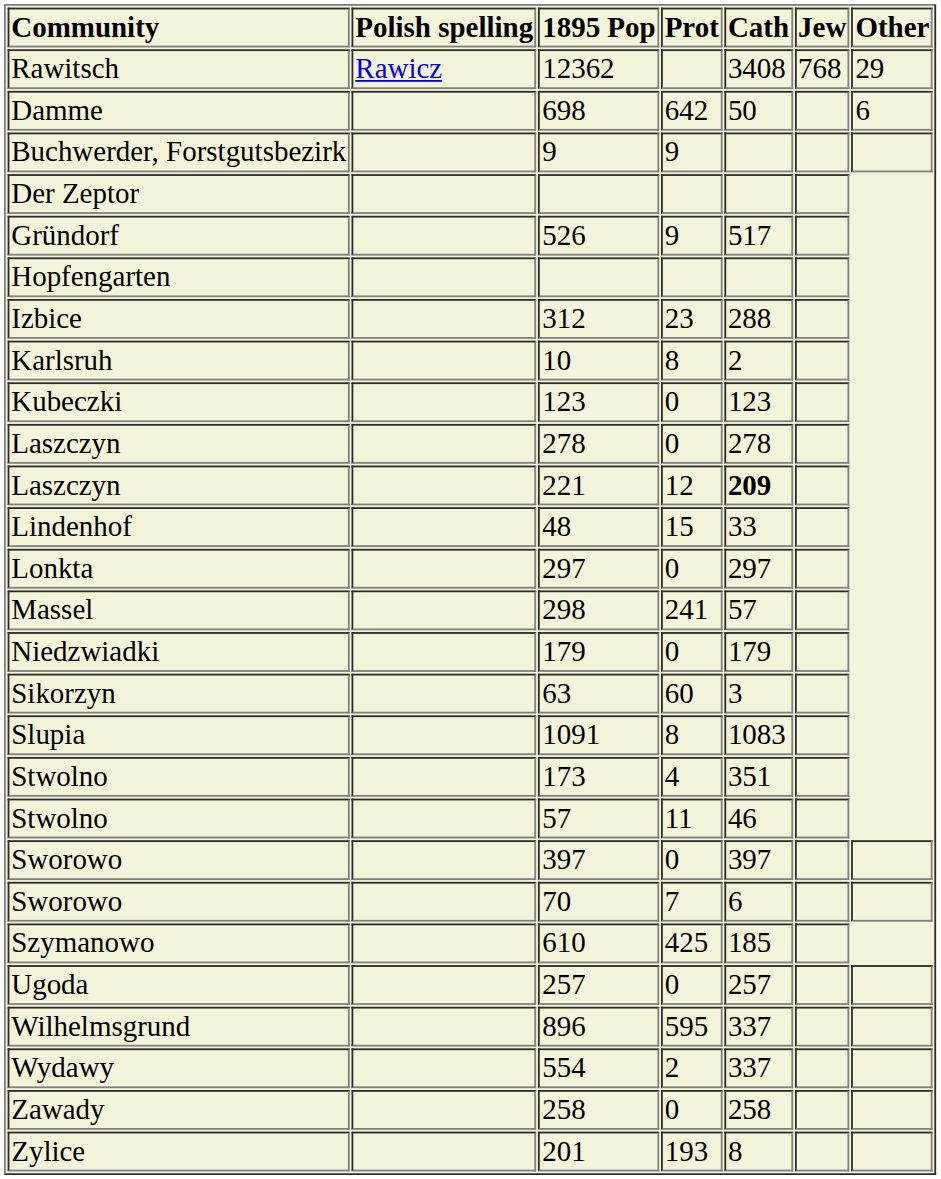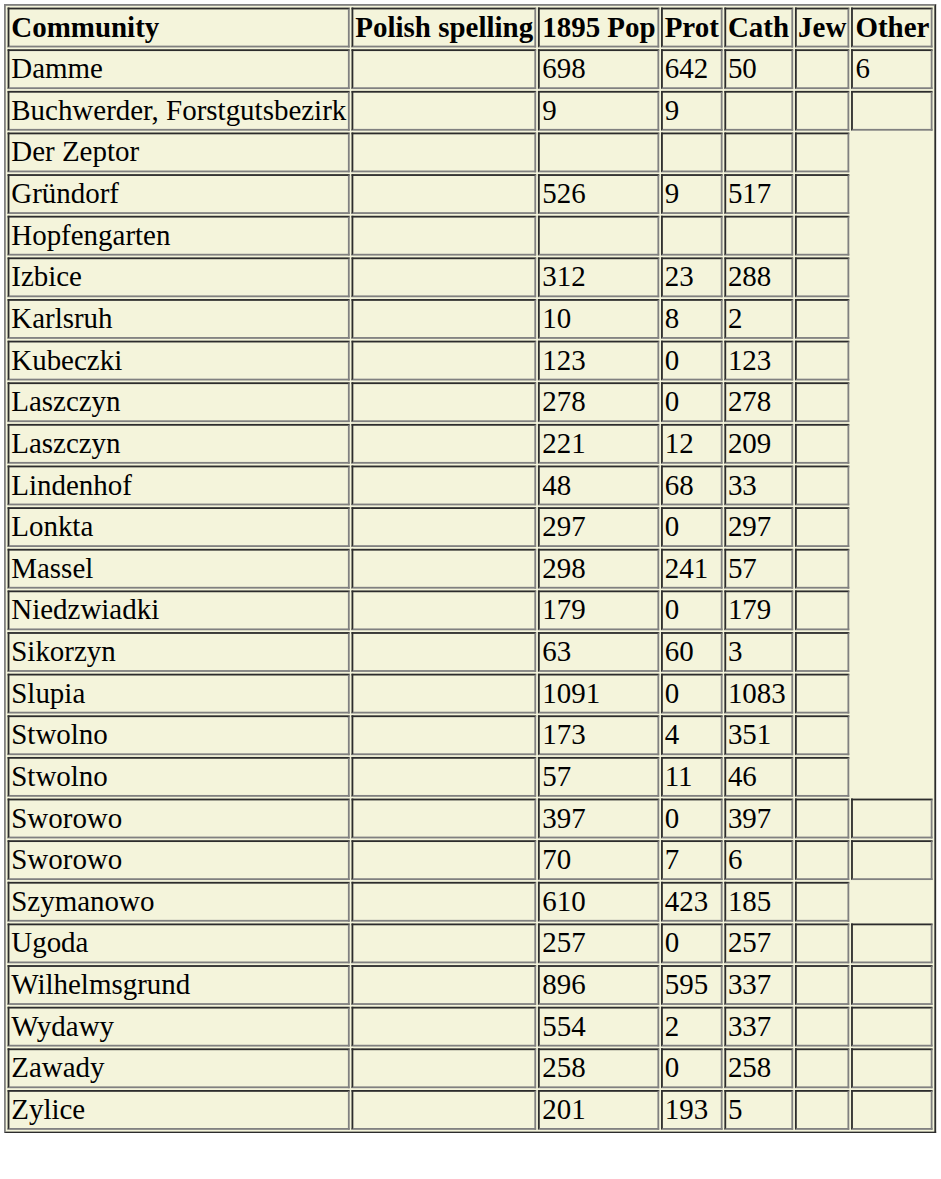- row: Rawitsch | Rawicz | 12362 | 3408 | 768 | 29
221 | Cath: bold -> normal
48 | Prot: 15 -> 68
1091 | Prot: 8 -> 0
610 | Prot: 425 -> 423
201 | Cath: 8 -> 5
